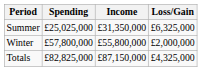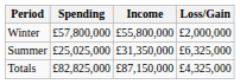rows swapped: Summer <-> Winter
